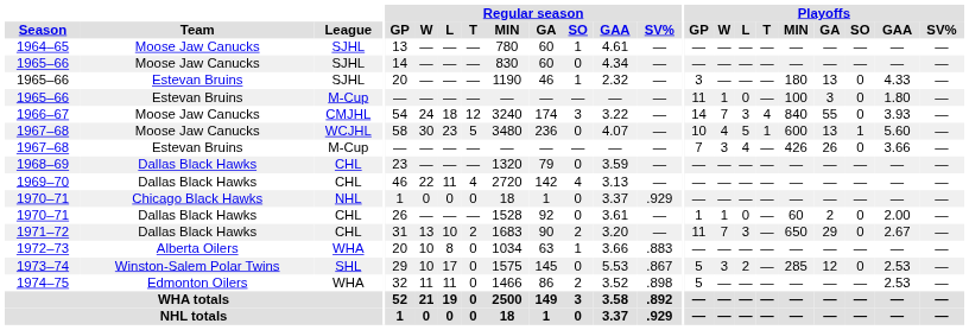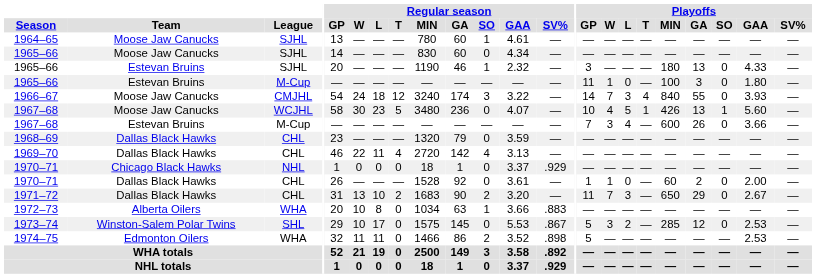1967–68 / WCJHL | Playoffs / MIN: 600 -> 426
1967–68 / M-Cup | Playoffs / MIN: 426 -> 600
